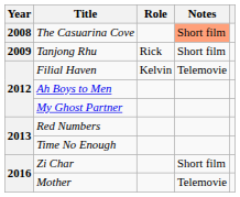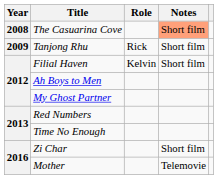Filial Haven | Notes: Telemovie -> Short film
